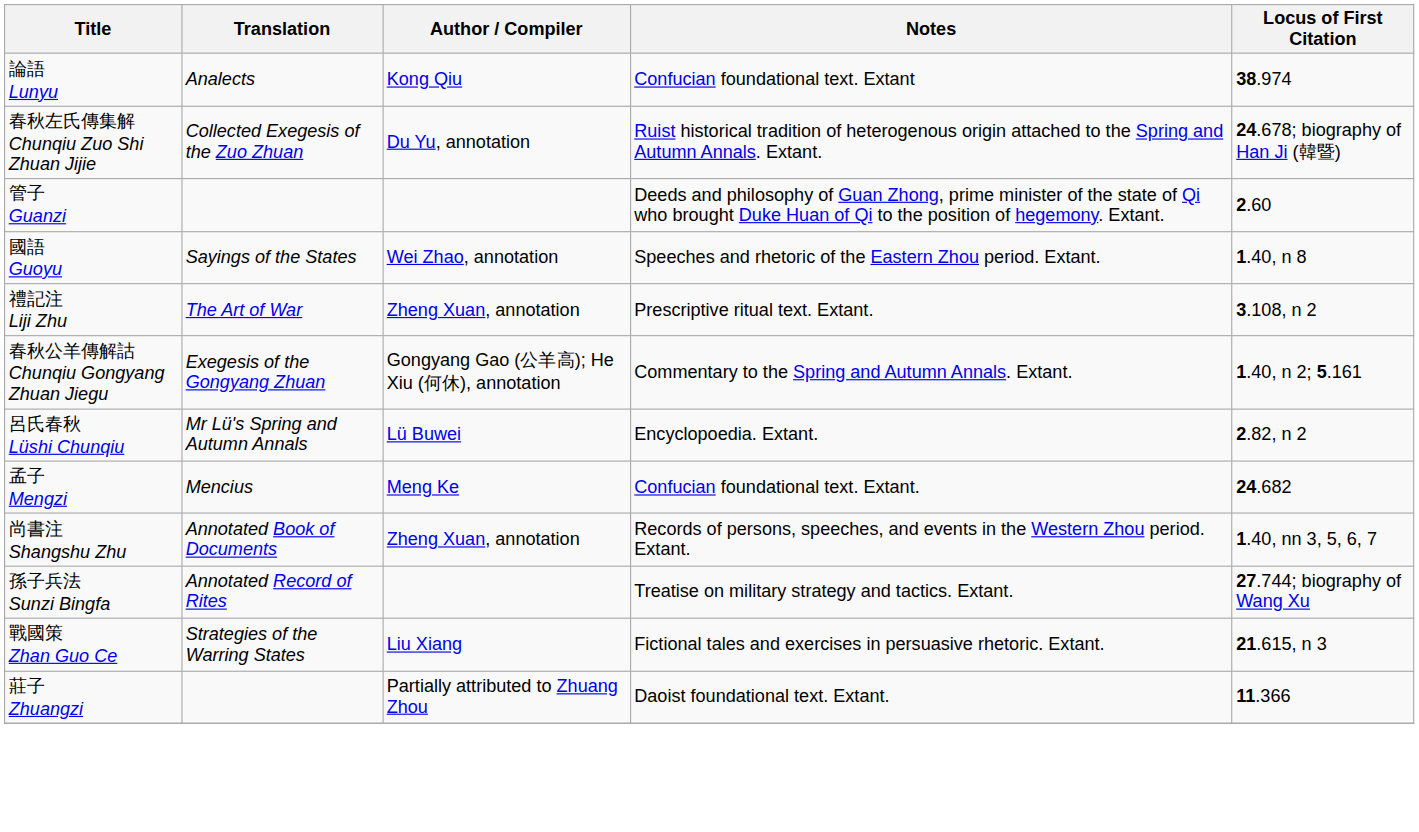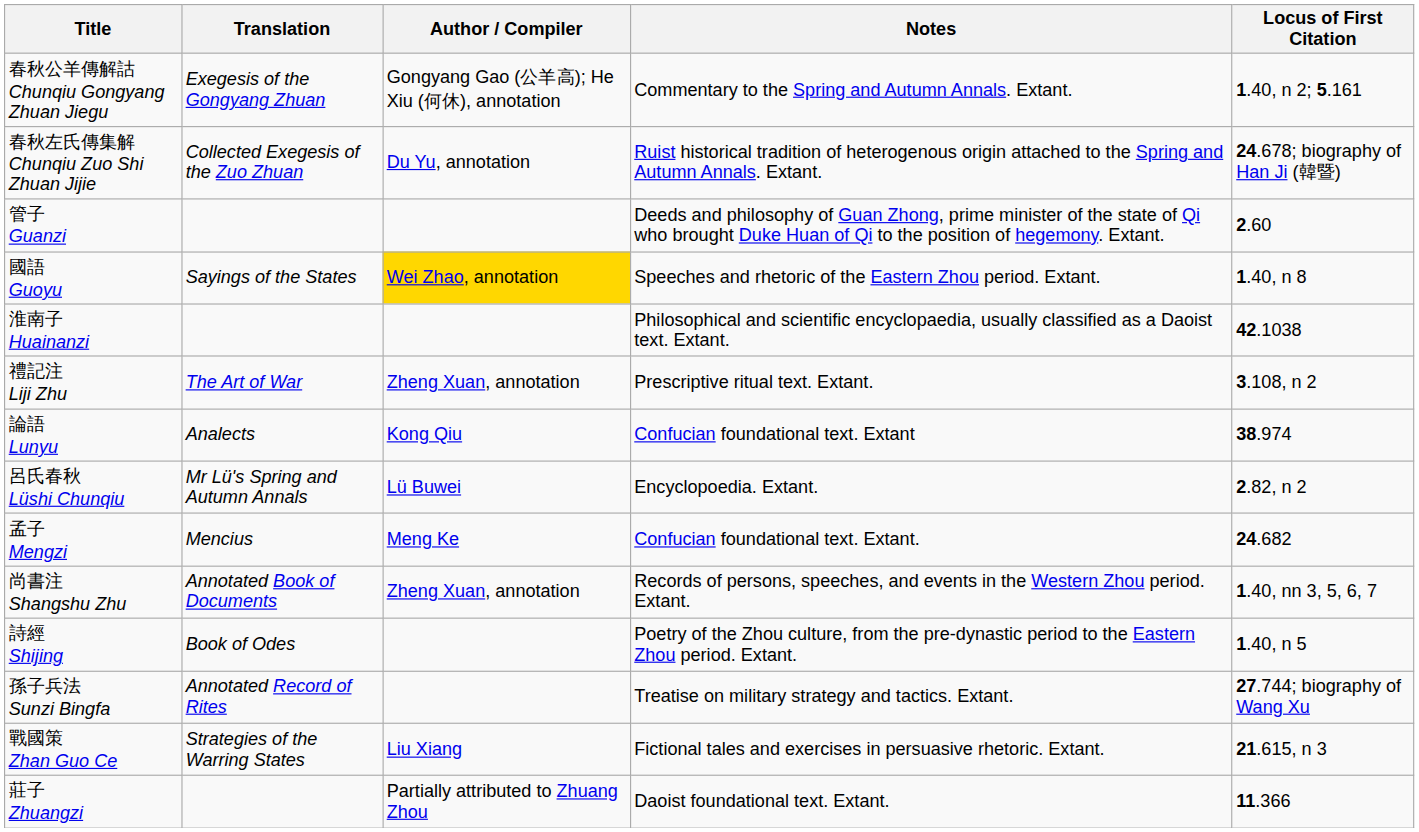rows swapped: 春秋公羊傳解詁 Chunqiu Gongyang Zhuan Jiegu <-> 論語 Lunyu
國語 Guoyu | Author / Compiler: no background -> gold background
+ row: 淮南子 Huainanzi | Philosophical and scientific encyclopaedia, usually classified as a Daoist text. Extant. | 42.1038
+ row: 詩經 Shijing | Book of Odes | Poetry of the Zhou culture, from the pre-dynastic period to the Eastern Zhou period. Extant. | 1.40, n 5
